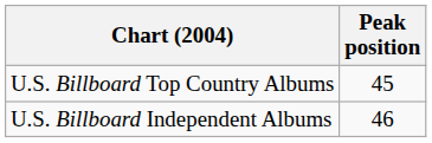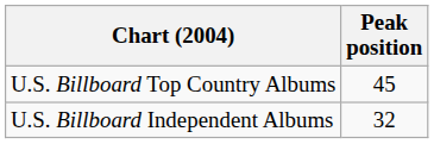U.S. Billboard Independent Albums | Peak position: 46 -> 32
